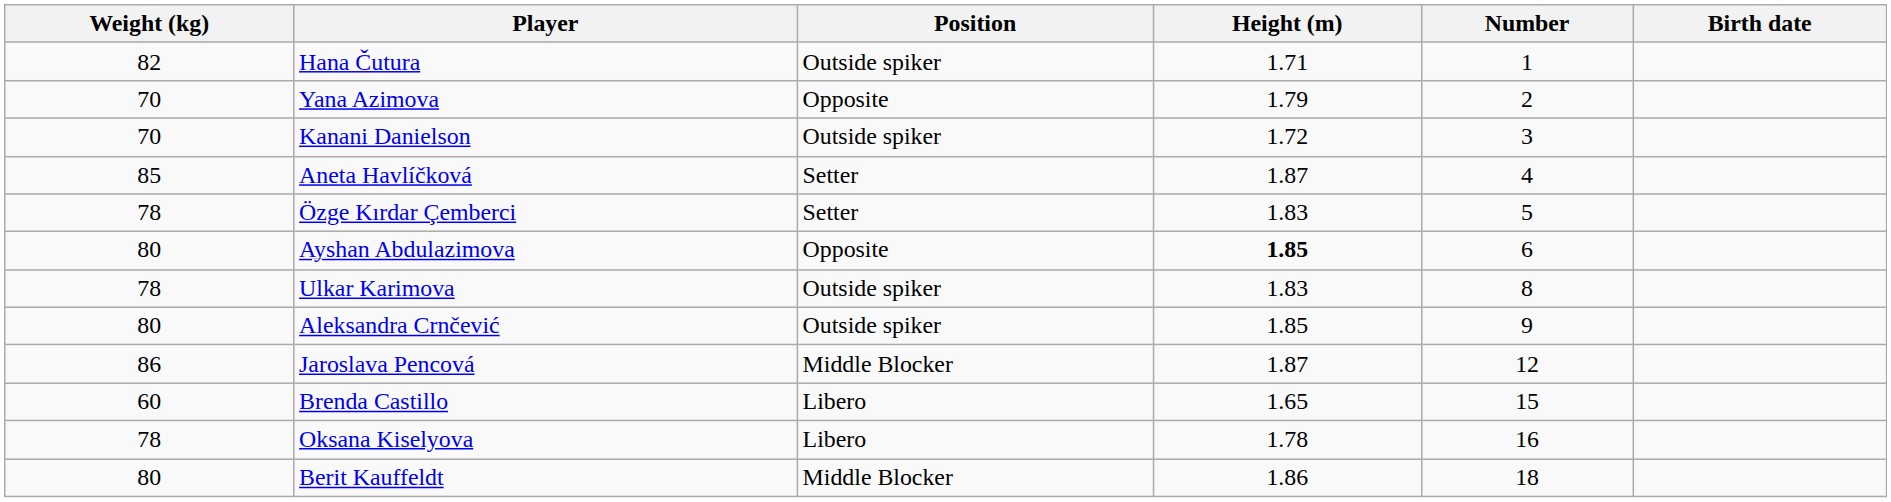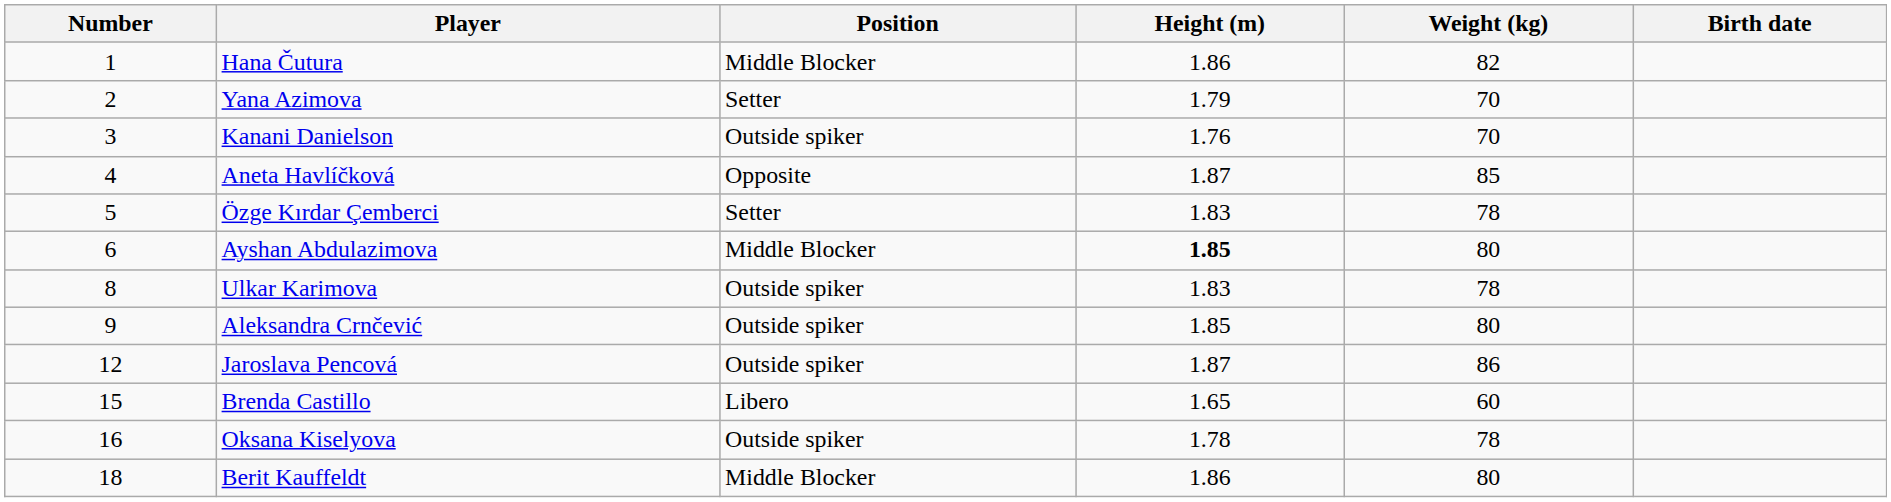columns swapped: Number <-> Weight (kg)
Hana Čutura | Position: Outside spiker -> Middle Blocker
Hana Čutura | Height (m): 1.71 -> 1.86
Yana Azimova | Position: Opposite -> Setter
Kanani Danielson | Height (m): 1.72 -> 1.76
Aneta Havlíčková | Position: Setter -> Opposite
Ayshan Abdulazimova | Position: Opposite -> Middle Blocker
Jaroslava Pencová | Position: Middle Blocker -> Outside spiker
Oksana Kiselyova | Position: Libero -> Outside spiker
